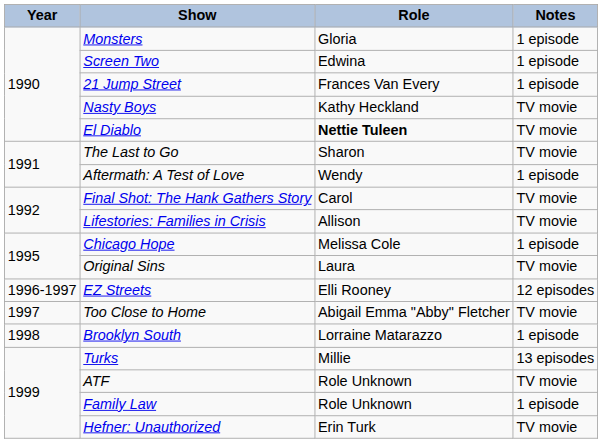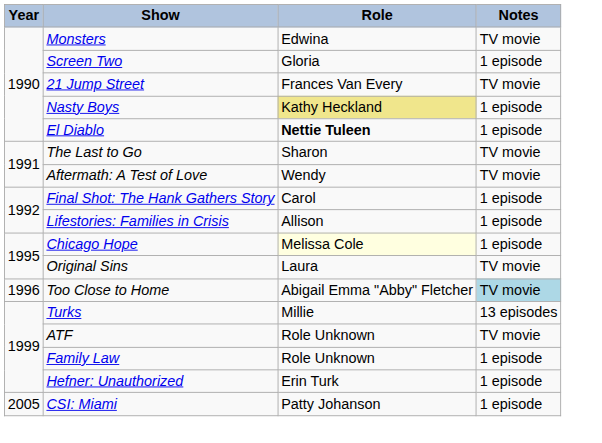Monsters | Role: Gloria -> Edwina
Monsters | Notes: 1 episode -> TV movie
Screen Two | Role: Edwina -> Gloria
21 Jump Street | Notes: 1 episode -> TV movie
Nasty Boys | Role: no background -> khaki background
Nasty Boys | Notes: TV movie -> 1 episode
El Diablo | Notes: TV movie -> 1 episode
Aftermath: A Test of Love | Notes: 1 episode -> TV movie
Final Shot: The Hank Gathers Story | Notes: TV movie -> 1 episode
Lifestories: Families in Crisis | Notes: TV movie -> 1 episode
Chicago Hope | Role: no background -> lightyellow background
- row: 1996-1997 | EZ Streets | Elli Rooney | 12 episodes
Too Close to Home | Year: 1997 -> 1996
Too Close to Home | Notes: no background -> lightblue background
- row: 1998 | Brooklyn South | Lorraine Matarazzo | 1 episode
Hefner: Unauthorized | Notes: TV movie -> 1 episode
+ row: 2005 | CSI: Miami | Patty Johanson | 1 episode
